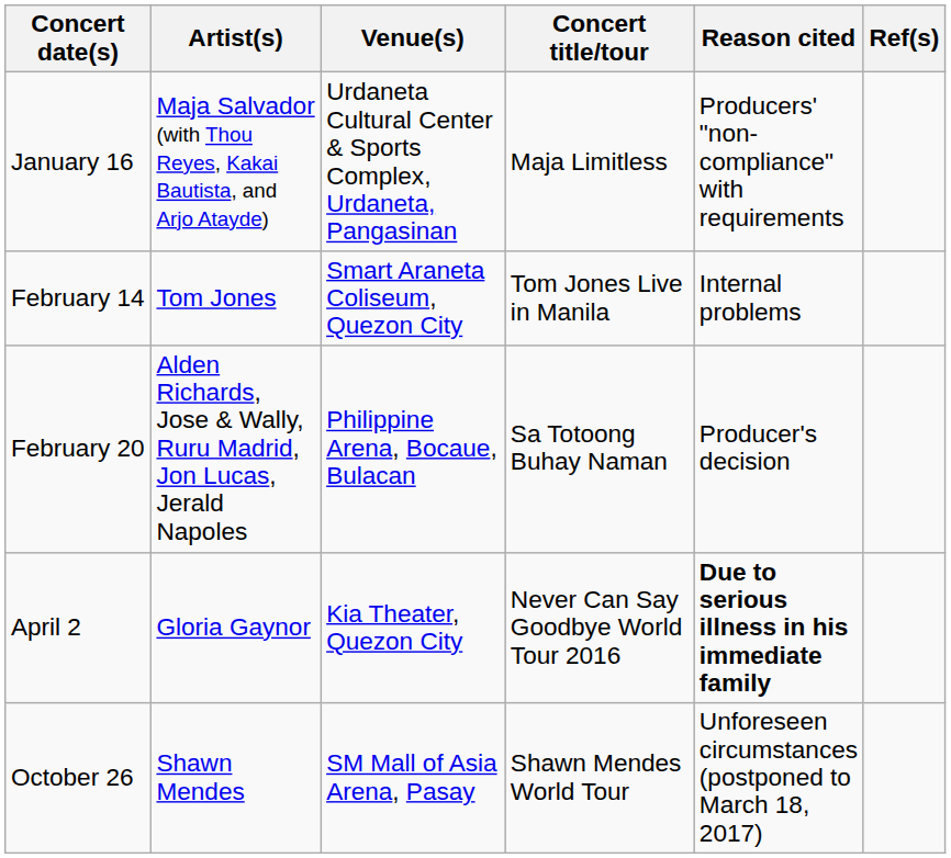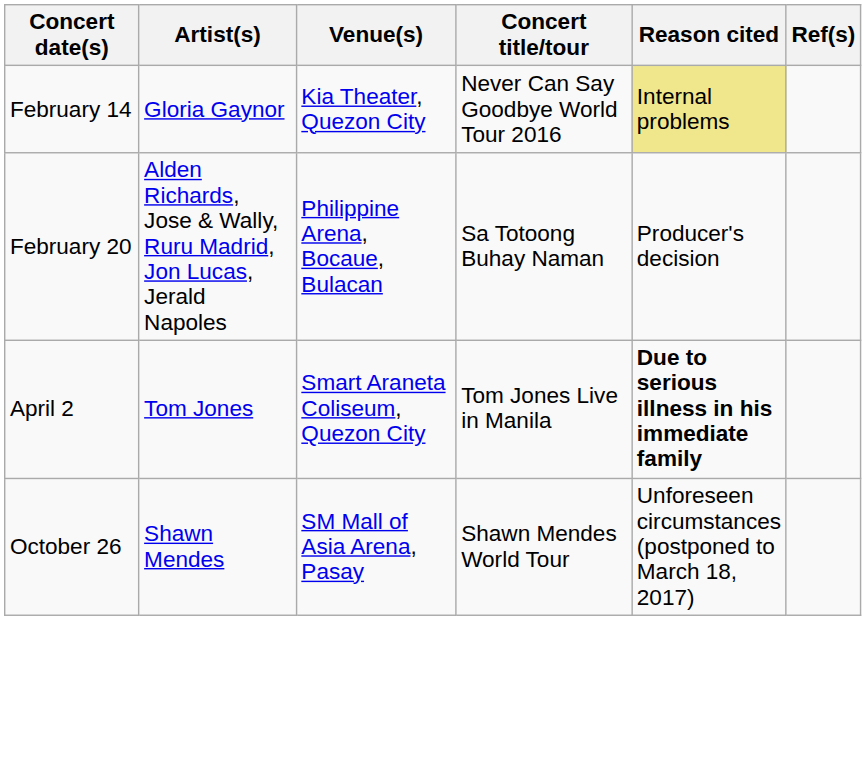- row: January 16 | Maja Salvador (with Thou Reyes, Kakai Bautista, and Arjo Atayde) | Urdaneta Cultural Center & Sports Complex, Urdaneta, Pangasinan | Maja Limitless | Producers' "non-compliance" with requirements
February 14 | Artist(s): Tom Jones -> Gloria Gaynor
February 14 | Venue(s): Smart Araneta Coliseum, Quezon City -> Kia Theater, Quezon City
February 14 | Concert title/tour: Tom Jones Live in Manila -> Never Can Say Goodbye World Tour 2016
February 14 | Reason cited: no background -> khaki background
April 2 | Artist(s): Gloria Gaynor -> Tom Jones
April 2 | Venue(s): Kia Theater, Quezon City -> Smart Araneta Coliseum, Quezon City
April 2 | Concert title/tour: Never Can Say Goodbye World Tour 2016 -> Tom Jones Live in Manila
